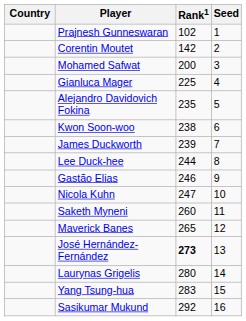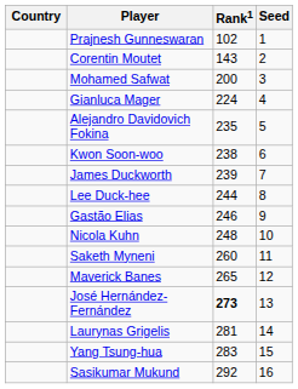Corentin Moutet | Rank1: 142 -> 143
Gianluca Mager | Rank1: 225 -> 224
Nicola Kuhn | Rank1: 247 -> 248
Laurynas Grigelis | Rank1: 280 -> 281
